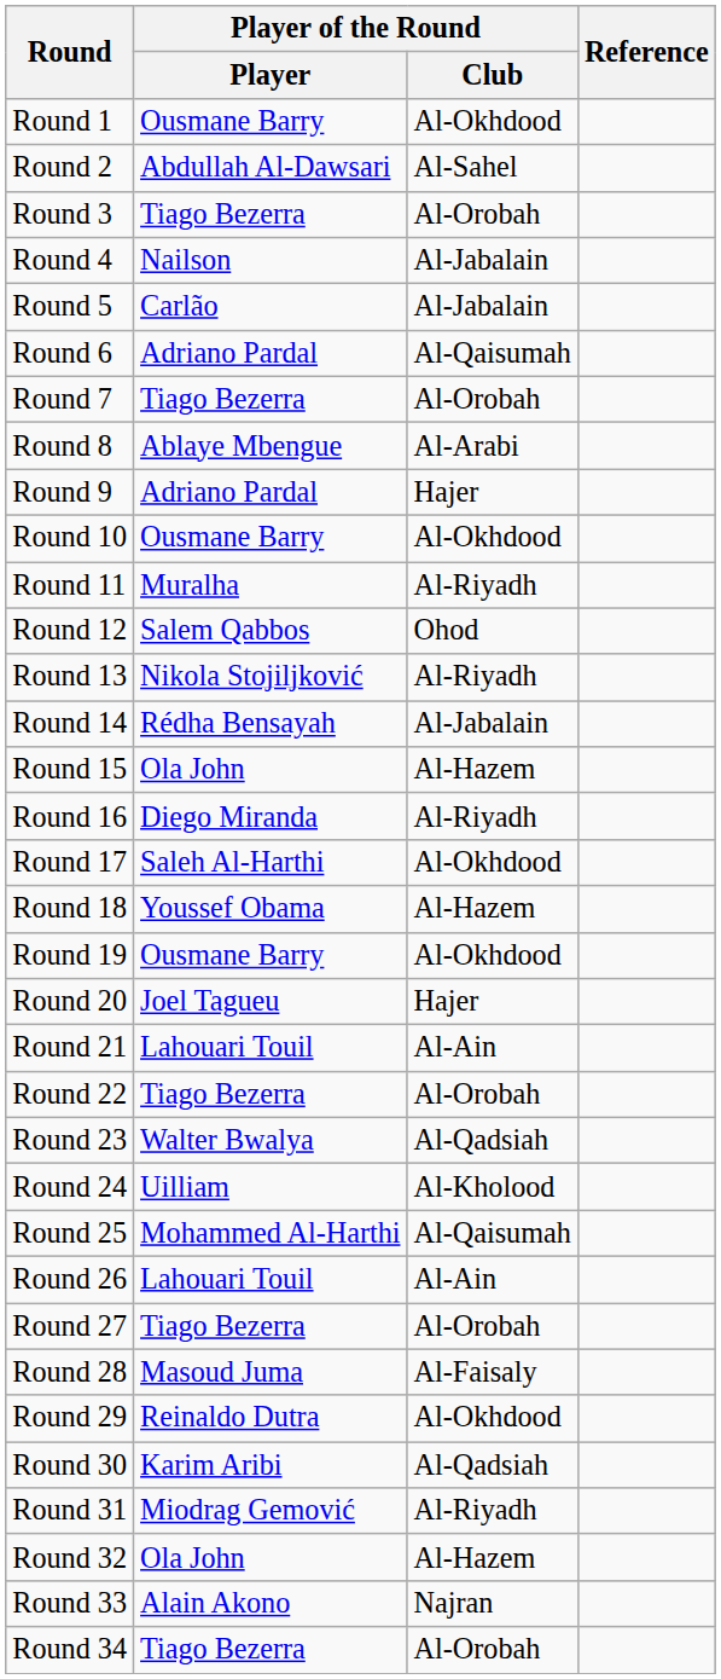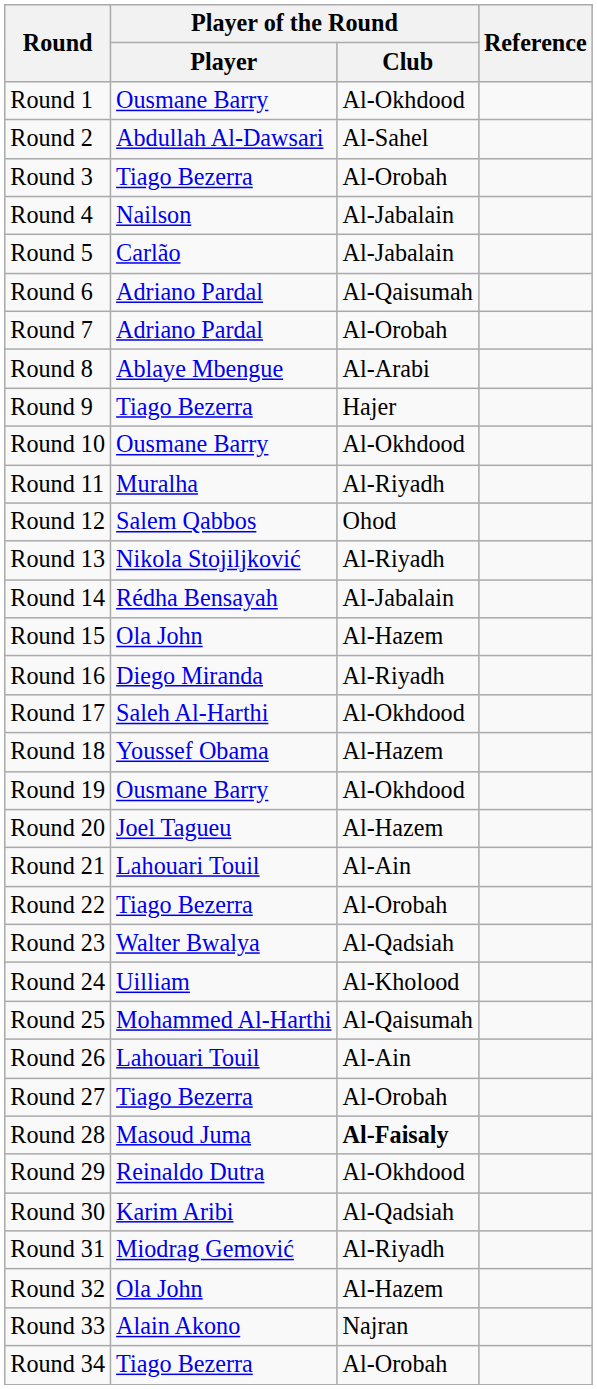Round 7 | Player of the Round / Player: Tiago Bezerra -> Adriano Pardal
Round 9 | Player of the Round / Player: Adriano Pardal -> Tiago Bezerra
Round 20 | Player of the Round / Club: Hajer -> Al-Hazem
Round 28 | Player of the Round / Club: normal -> bold
